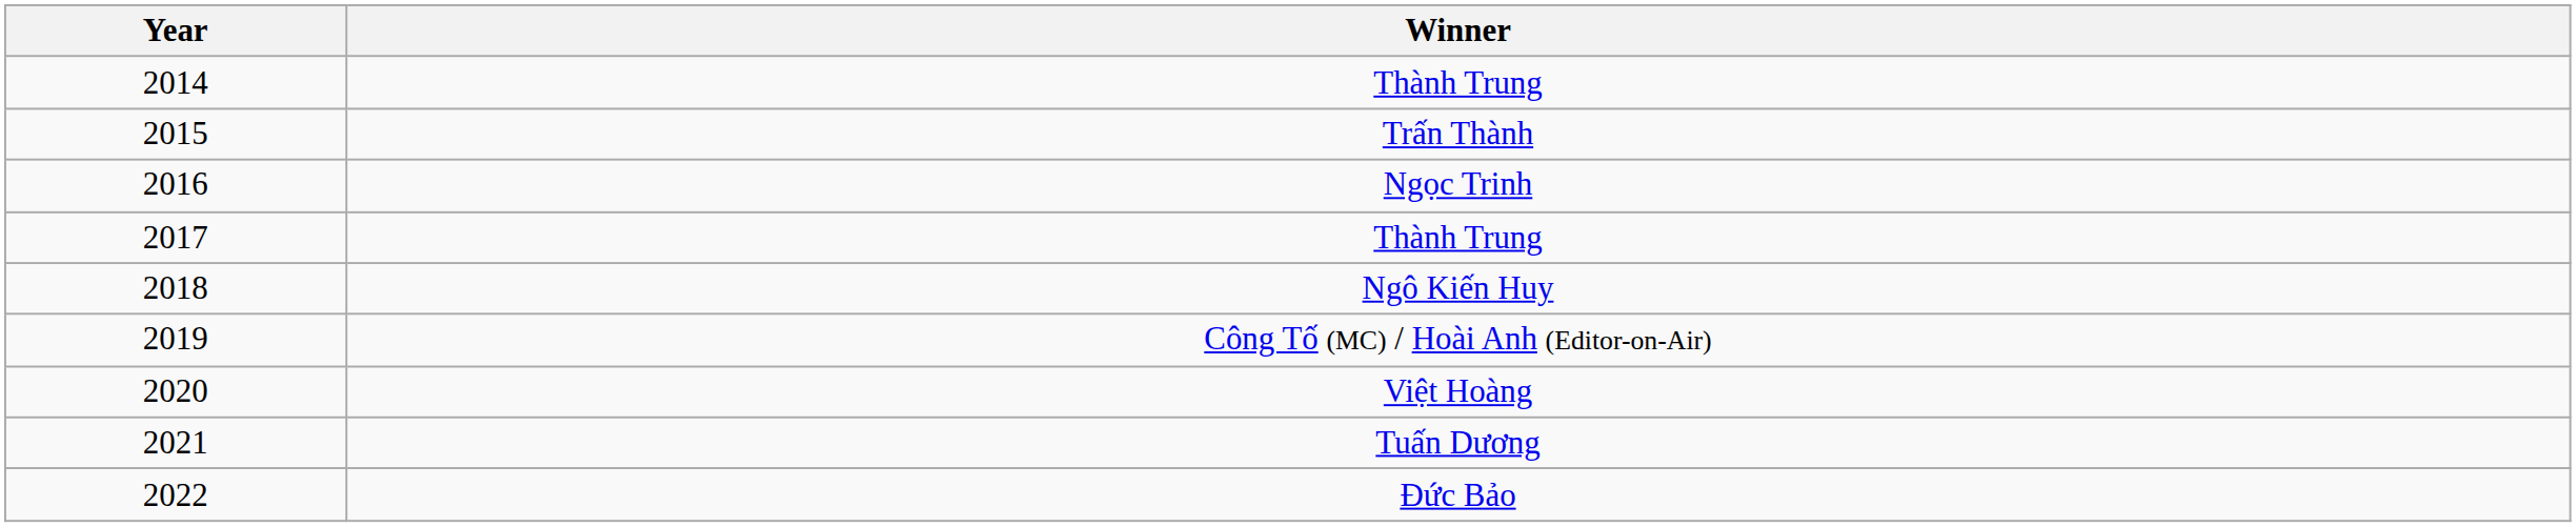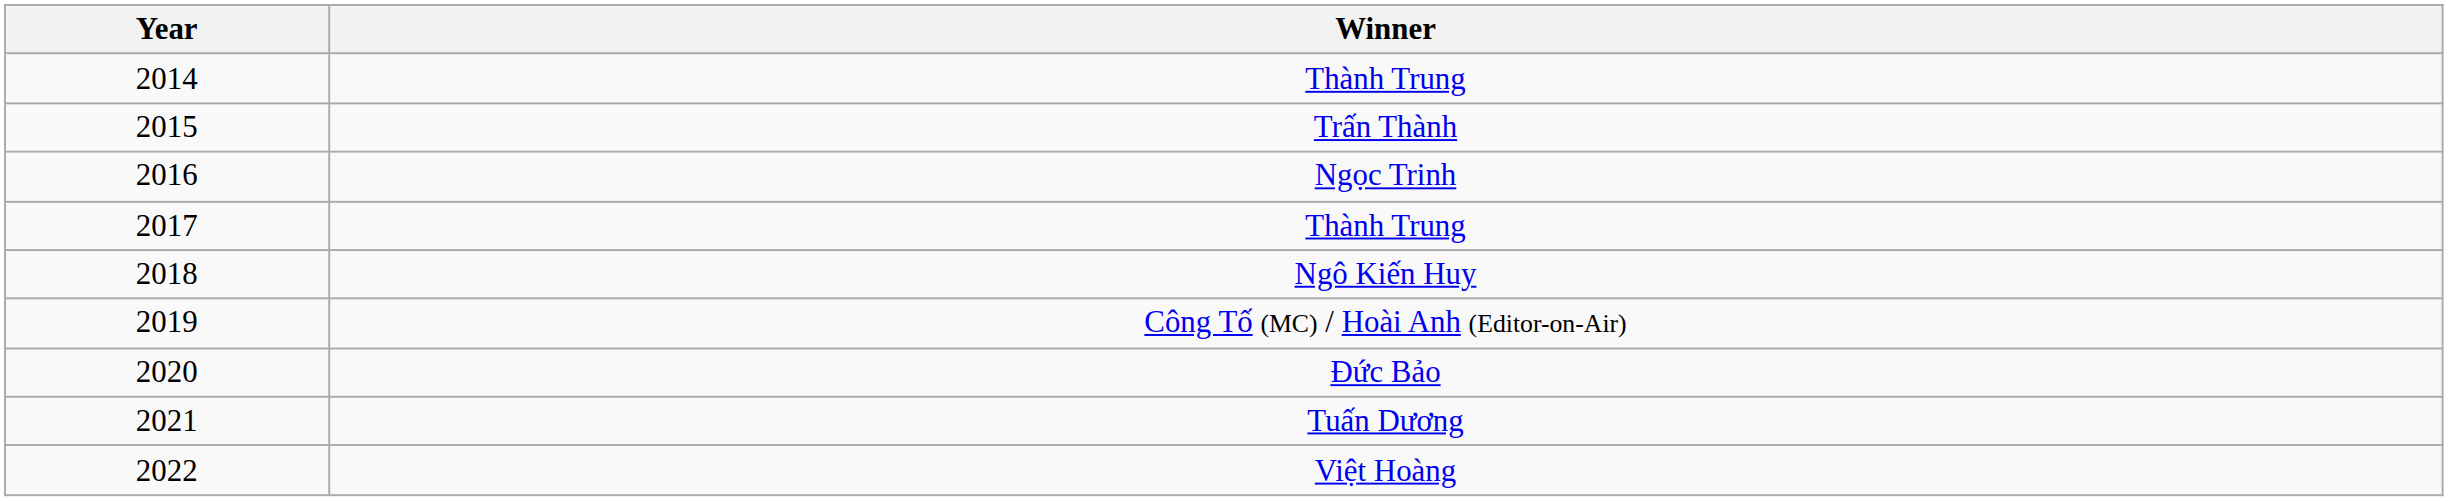2020 | Winner: Việt Hoàng -> Đức Bảo
2022 | Winner: Đức Bảo -> Việt Hoàng
